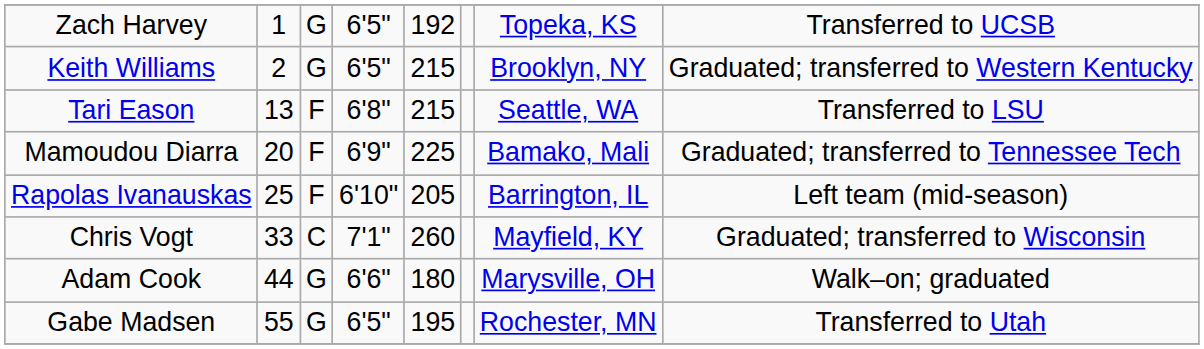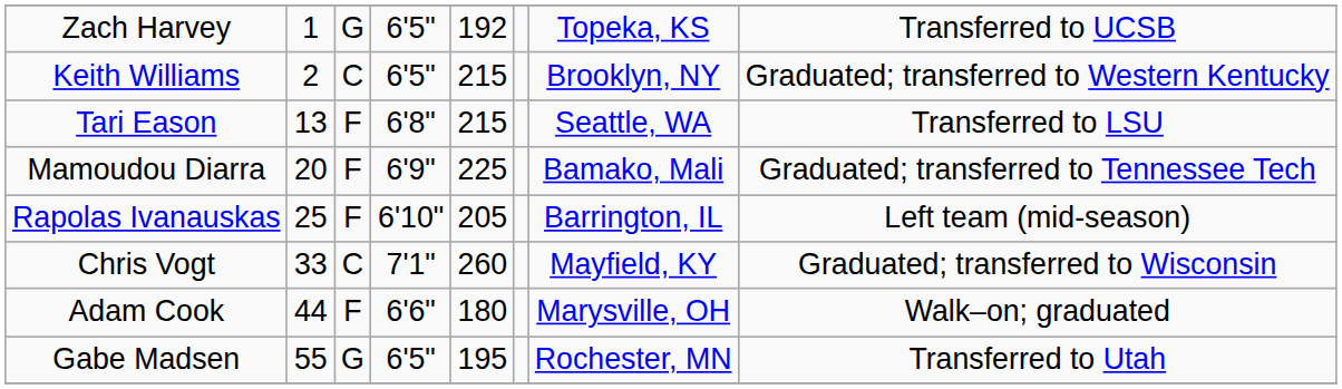Keith Williams | column 3: G -> C
Adam Cook | column 3: G -> F
